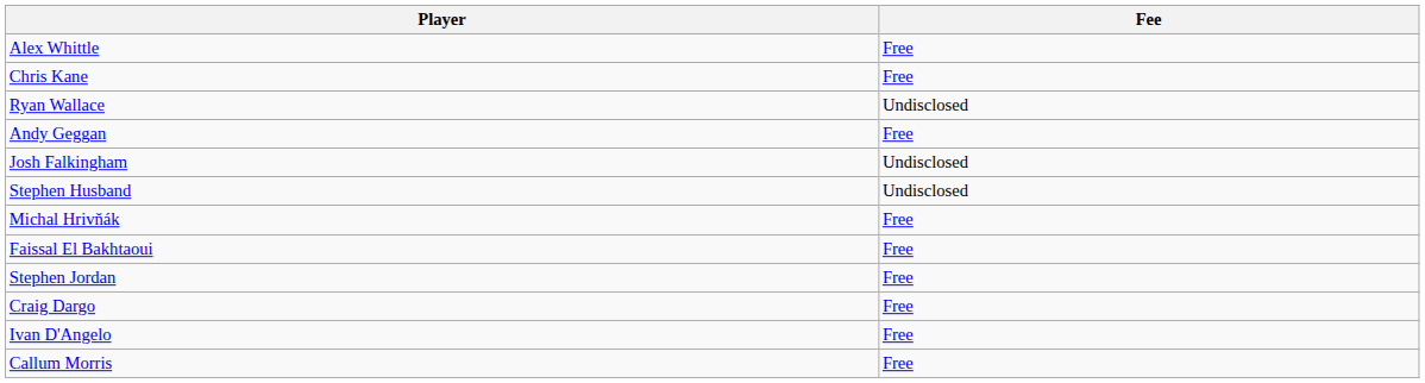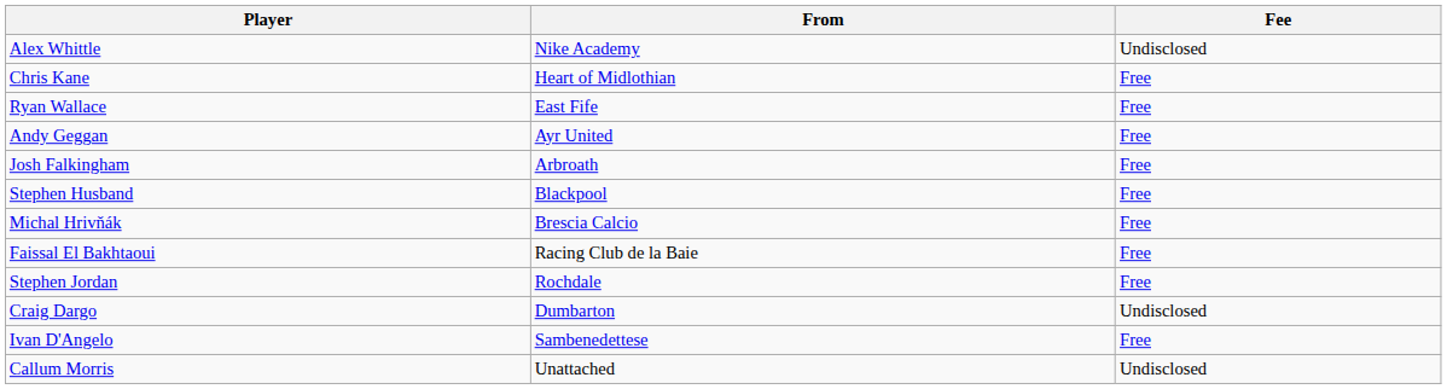+ column: From | Nike Academy | Heart of Midlothian | East Fife | Ayr United | Arbroath | Blackpool | Brescia Calcio | Racing Club de la Baie | Rochdale | Dumbarton | Sambenedettese | Unattached
Alex Whittle | Fee: Free -> Undisclosed
Ryan Wallace | Fee: Undisclosed -> Free
Josh Falkingham | Fee: Undisclosed -> Free
Stephen Husband | Fee: Undisclosed -> Free
Craig Dargo | Fee: Free -> Undisclosed
Callum Morris | Fee: Free -> Undisclosed
